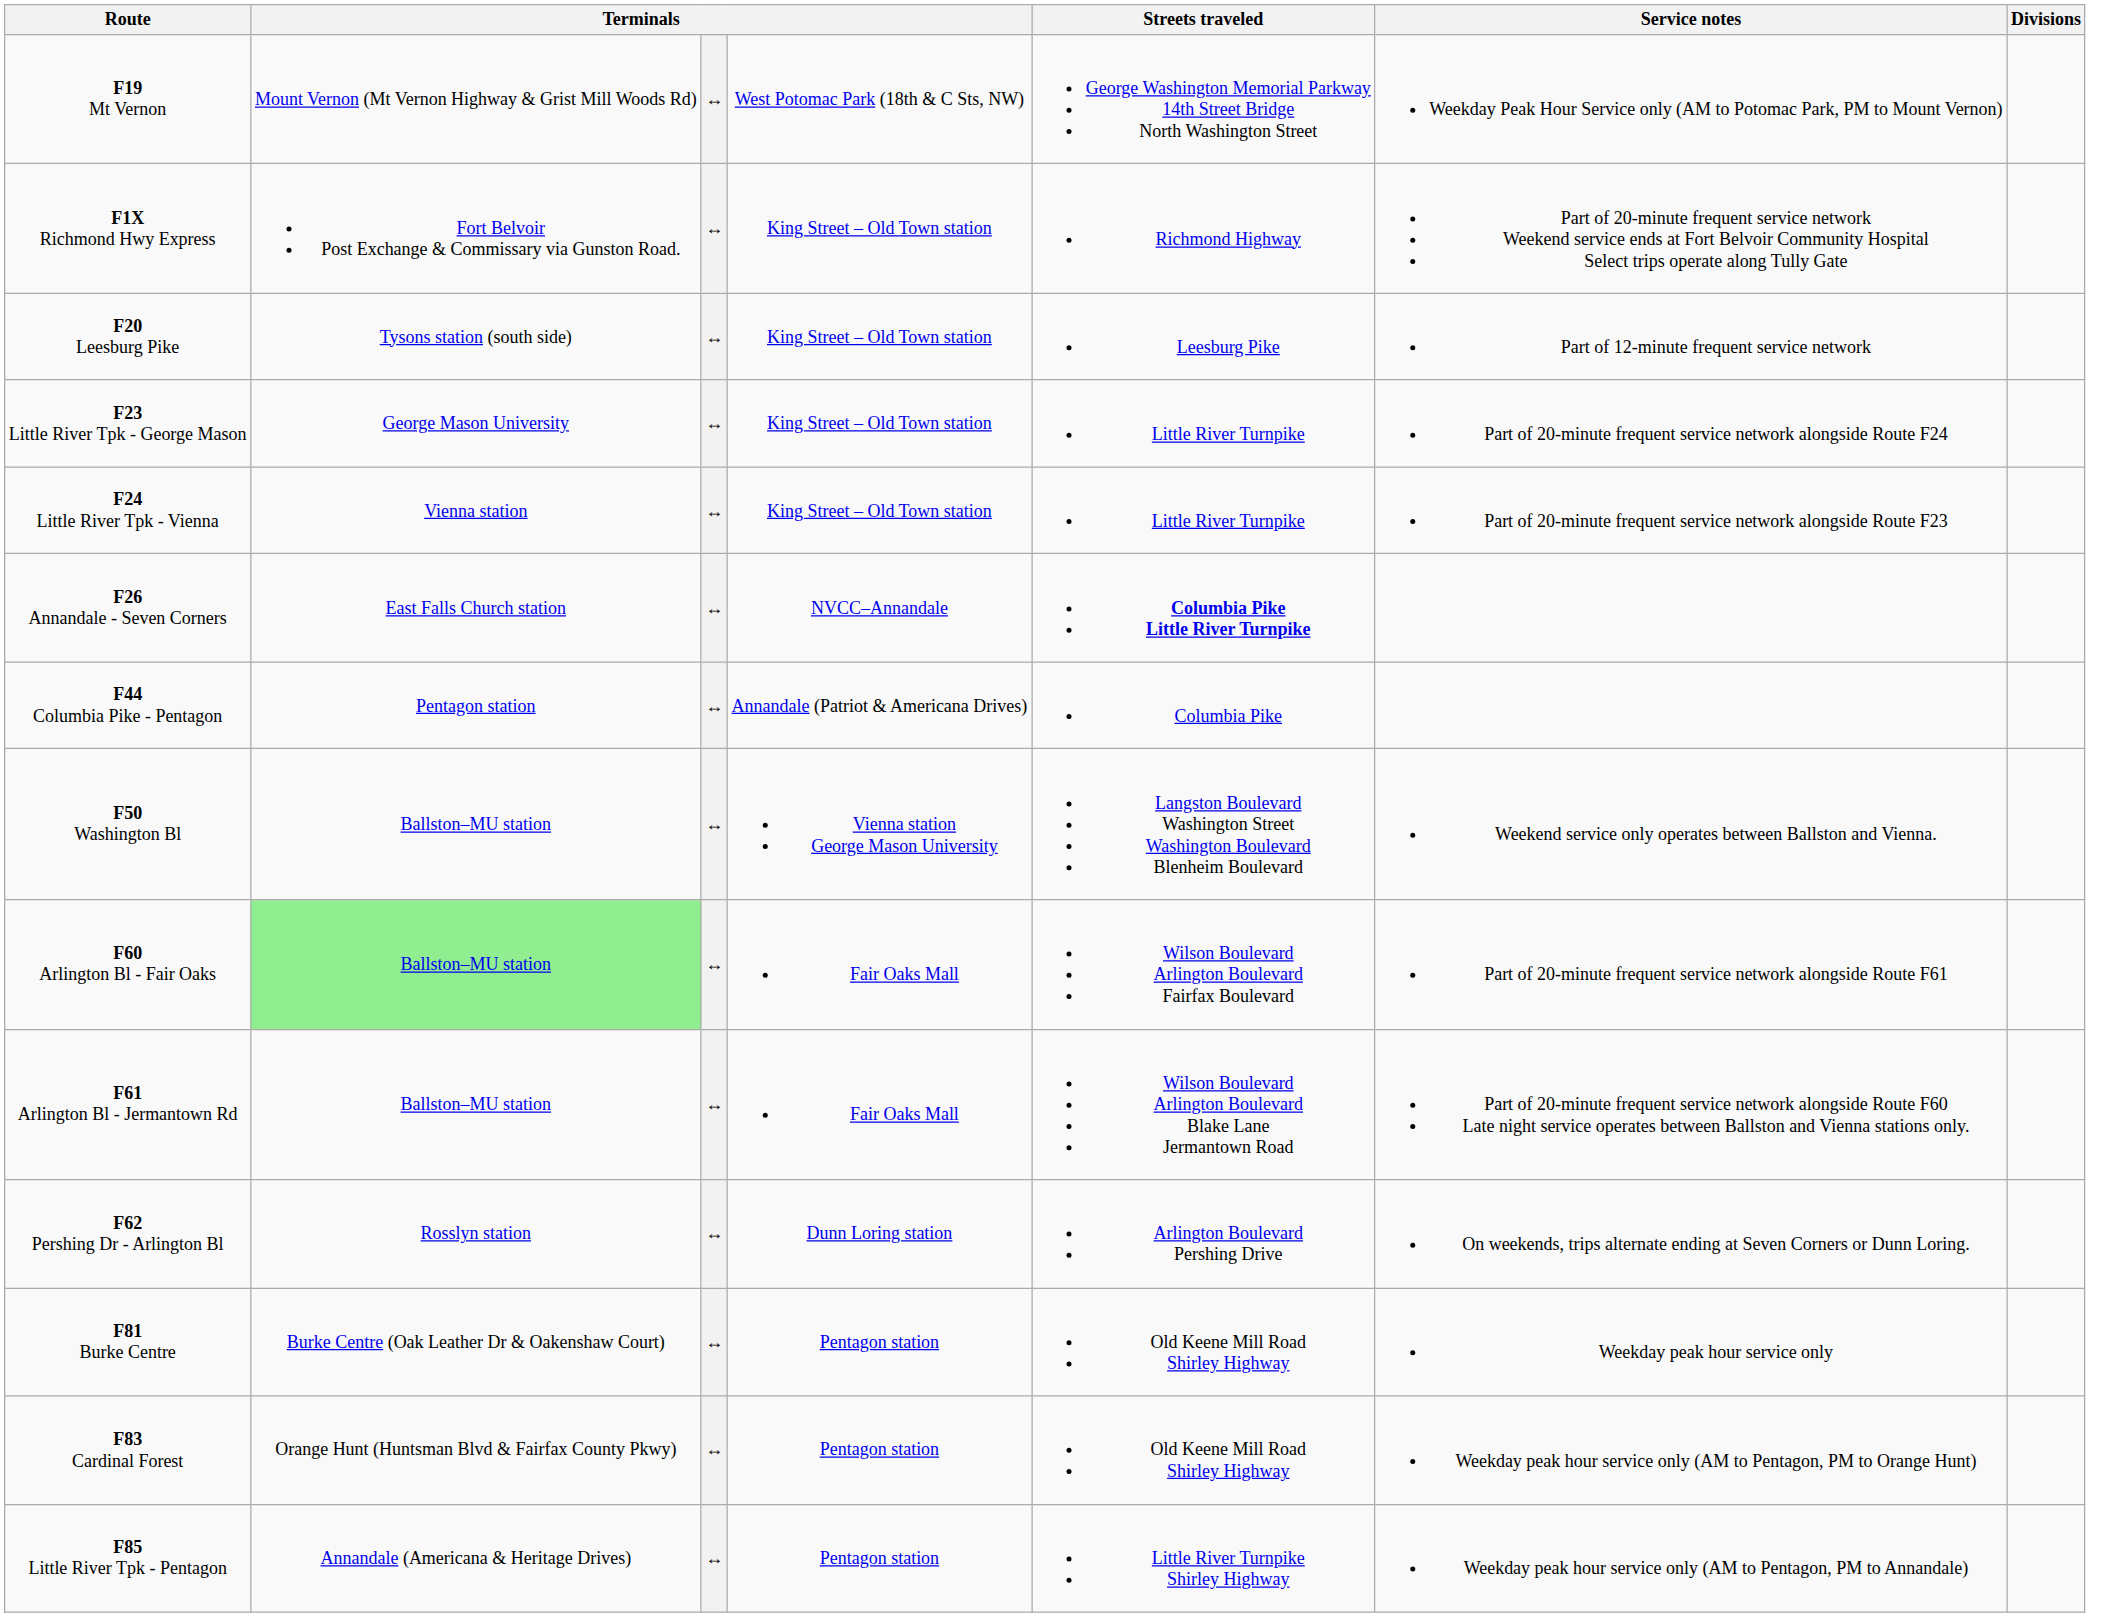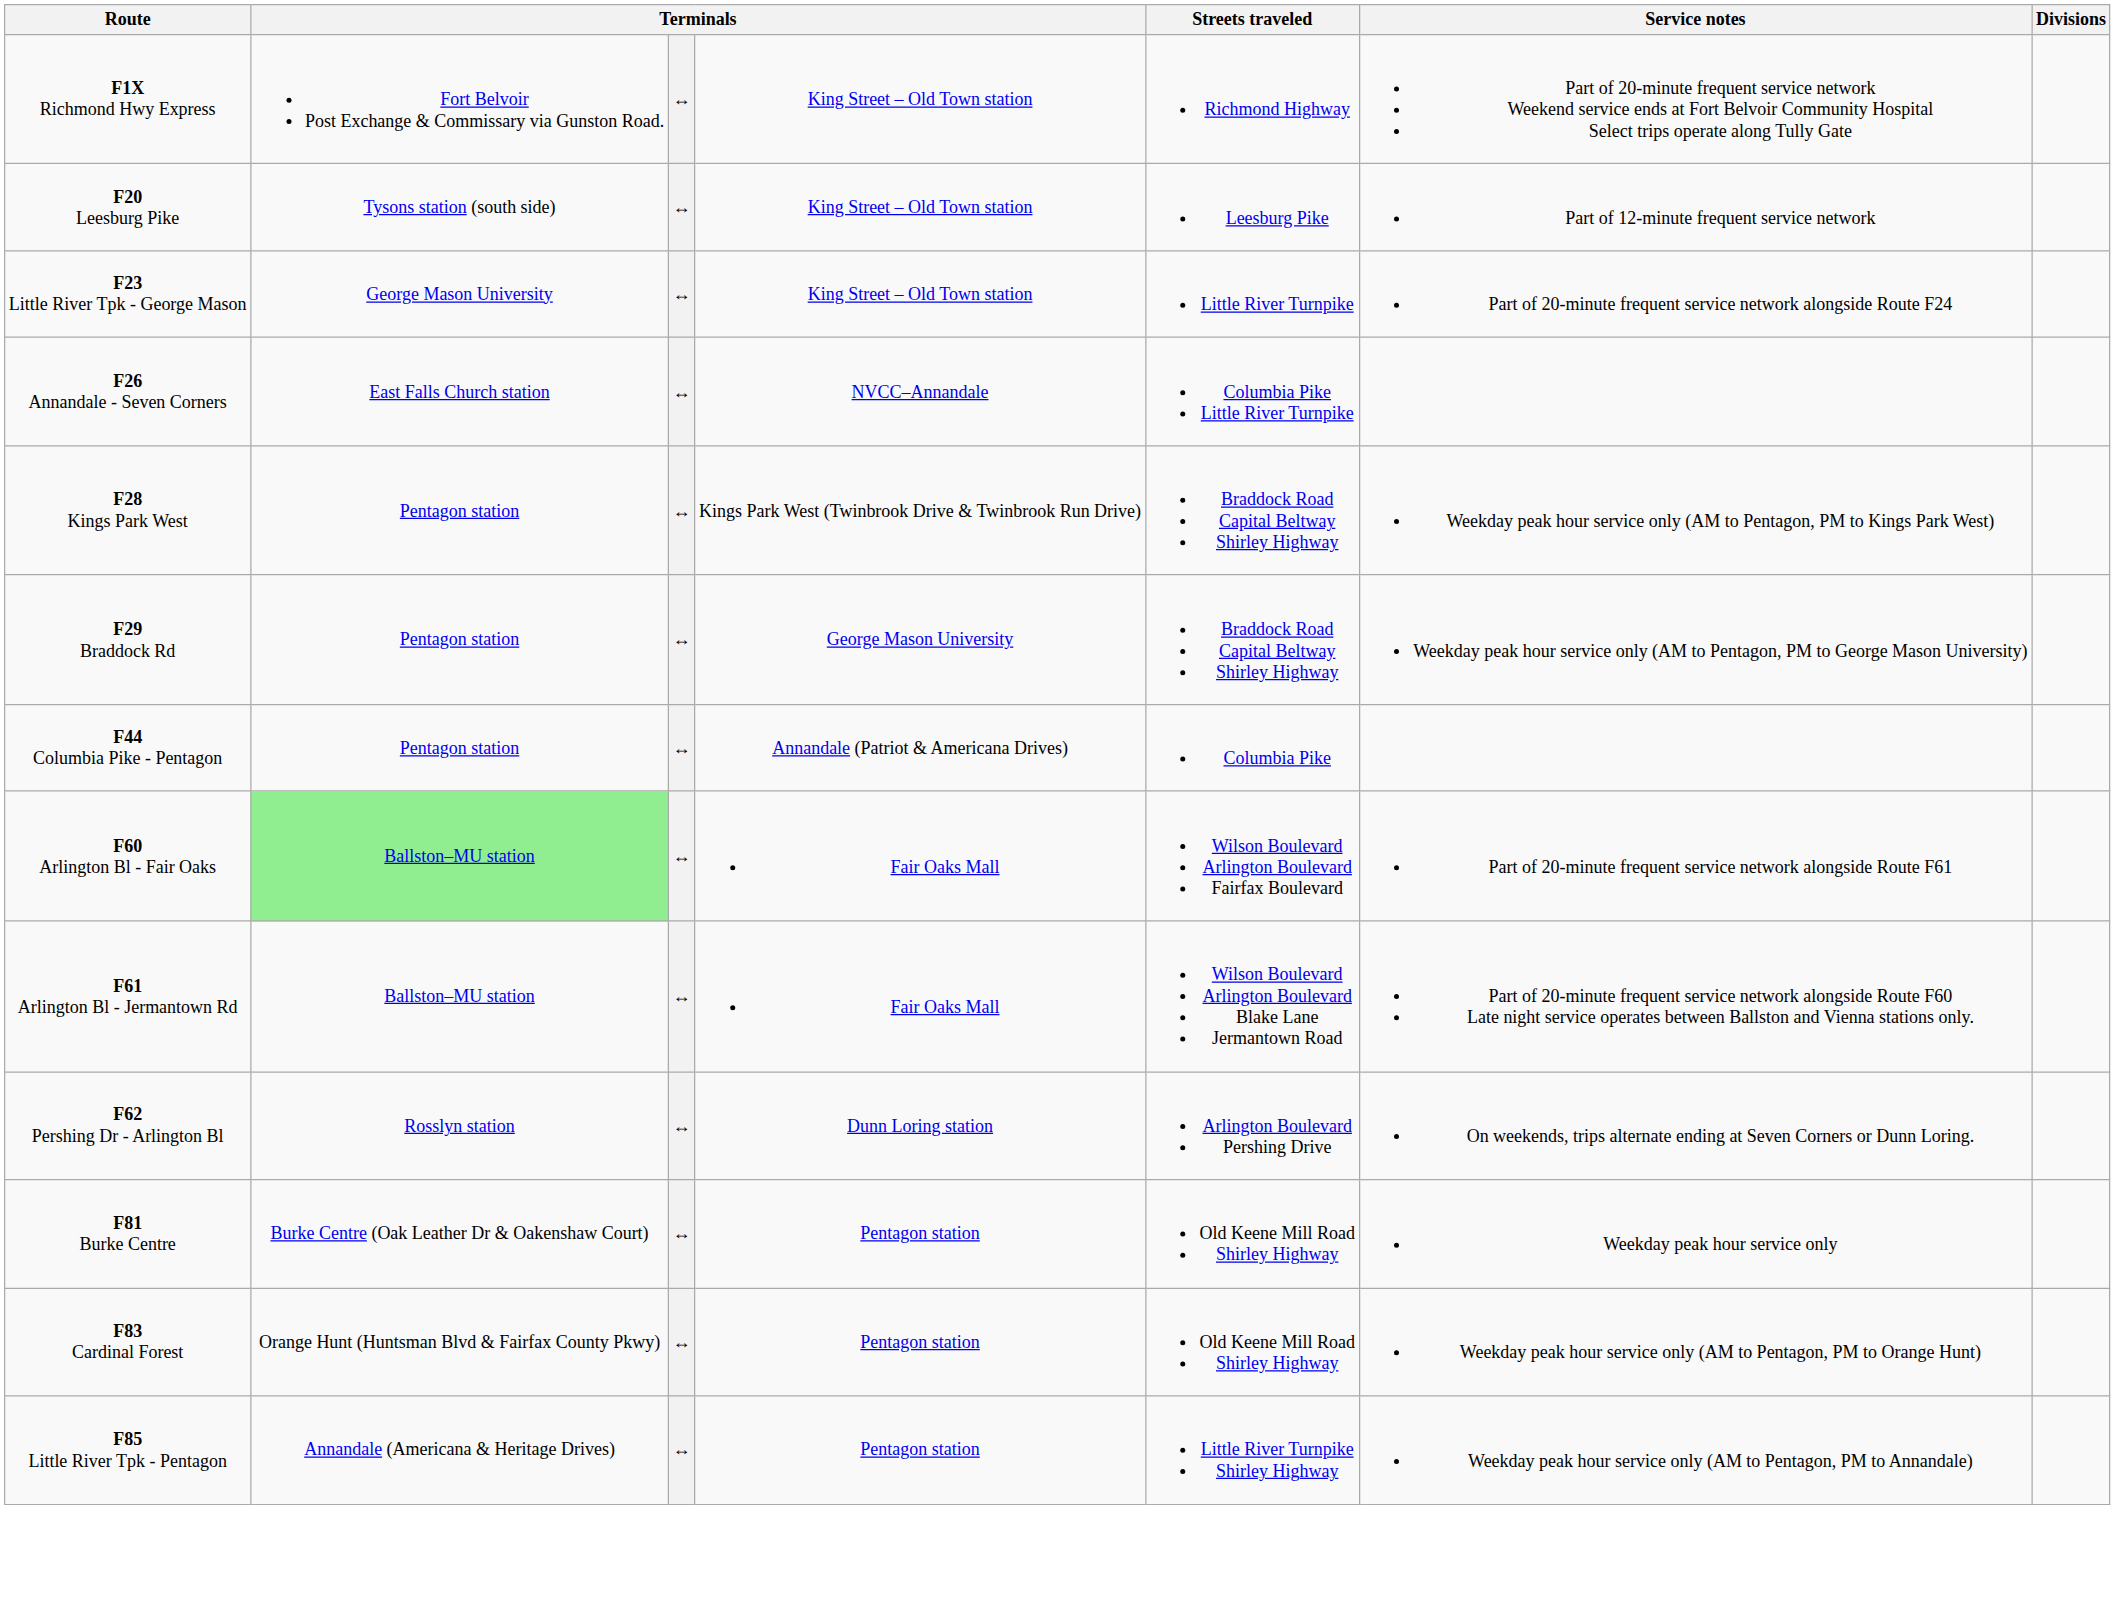- row: F19 Mt Vernon | Mount Vernon (Mt Vernon Highway & Grist Mill Woods Rd) | ↔ | West Potomac Park (18th & C Sts, NW) | George Washington Memorial Parkway 14th Street Bridge North Washington Street | Weekday Peak Hour Service only (AM to Potomac Park, PM to Mount Vernon)
- row: F24 Little River Tpk - Vienna | Vienna station | ↔ | King Street – Old Town station | Little River Turnpike | Part of 20-minute frequent service network alongside Route F23
F26 Annandale - Seven Corners | Streets traveled: bold -> normal
+ row: F28 Kings Park West | Pentagon station | ↔ | Kings Park West (Twinbrook Drive & Twinbrook Run Drive) | Braddock Road Capital Beltway Shirley Highway | Weekday peak hour service only (AM to Pentagon, PM to Kings Park West)
+ row: F29 Braddock Rd | Pentagon station | ↔ | George Mason University | Braddock Road Capital Beltway Shirley Highway | Weekday peak hour service only (AM to Pentagon, PM to George Mason University)
- row: F50 Washington Bl | Ballston–MU station | ↔ | Vienna station George Mason University | Langston Boulevard Washington Street Washington Boulevard Blenheim Boulevard | Weekend service only operates between Ballston and Vienna.
